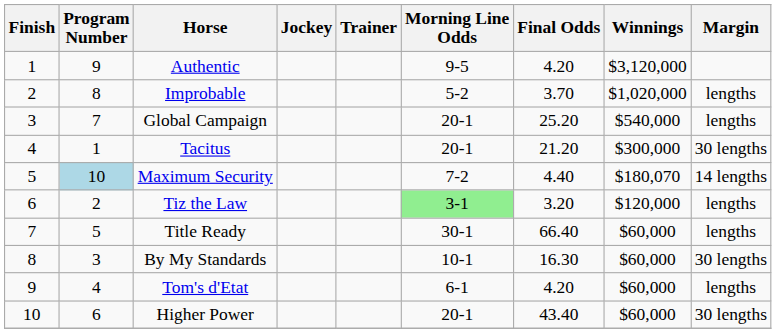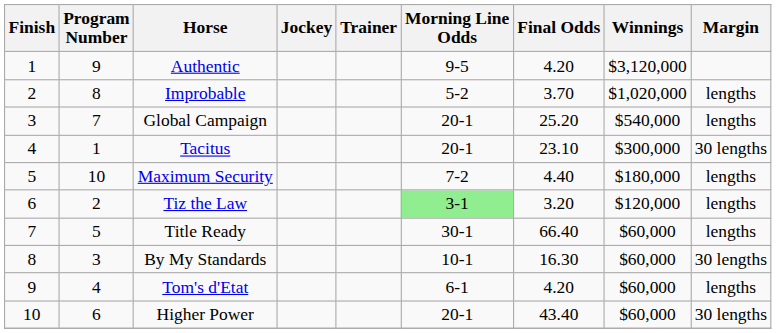Tacitus | Final Odds: 21.20 -> 23.10
Maximum Security | Program Number: lightblue background -> no background
Maximum Security | Winnings: $180,070 -> $180,000
Maximum Security | Margin: 14 lengths -> lengths
